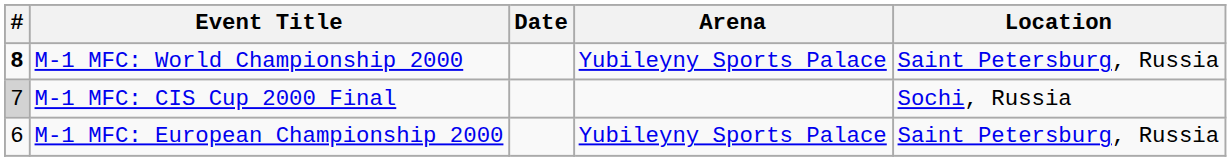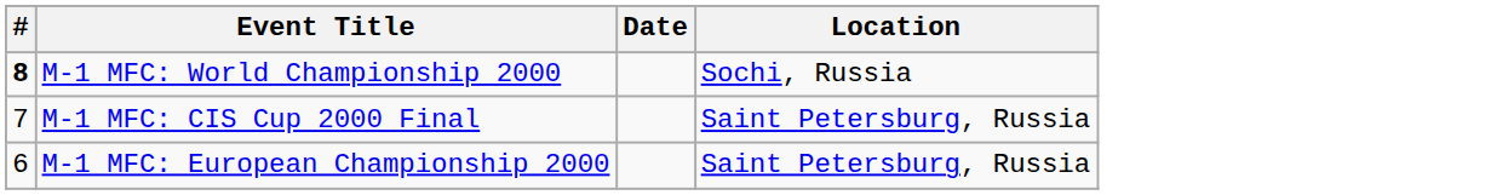- column: Arena | Yubileyny Sports Palace | Yubileyny Sports Palace
M-1 MFC: World Championship 2000 | Location: Saint Petersburg, Russia -> Sochi, Russia
M-1 MFC: CIS Cup 2000 Final | #: lightgrey background -> no background
M-1 MFC: CIS Cup 2000 Final | Location: Sochi, Russia -> Saint Petersburg, Russia
